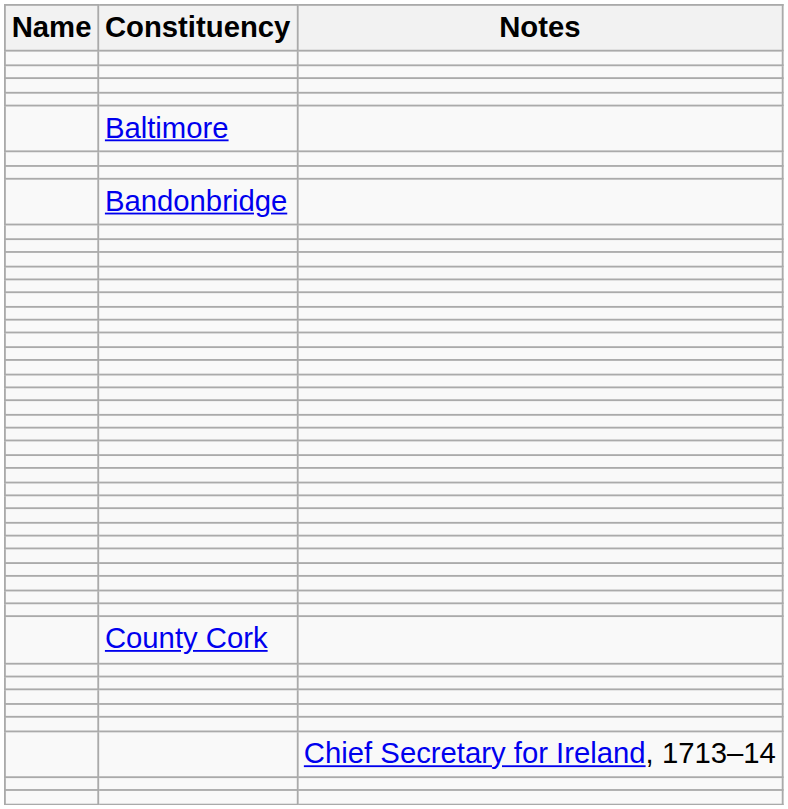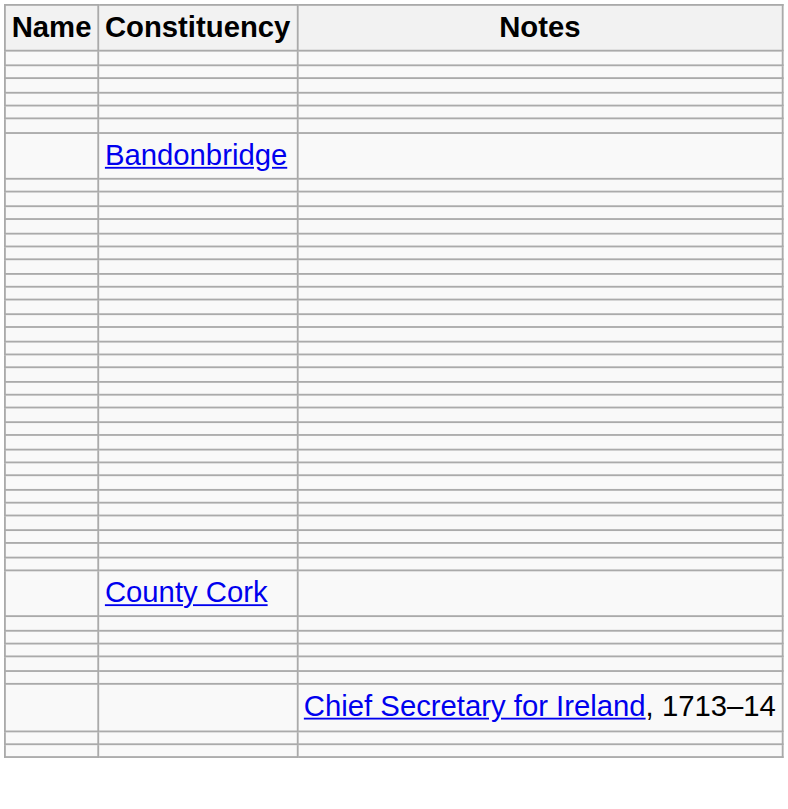- row: Baltimore
